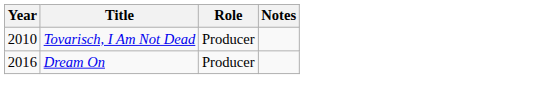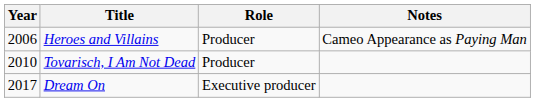+ row: 2006 | Heroes and Villains | Producer | Cameo Appearance as Paying Man
Dream On | Year: 2016 -> 2017
Dream On | Role: Producer -> Executive producer
